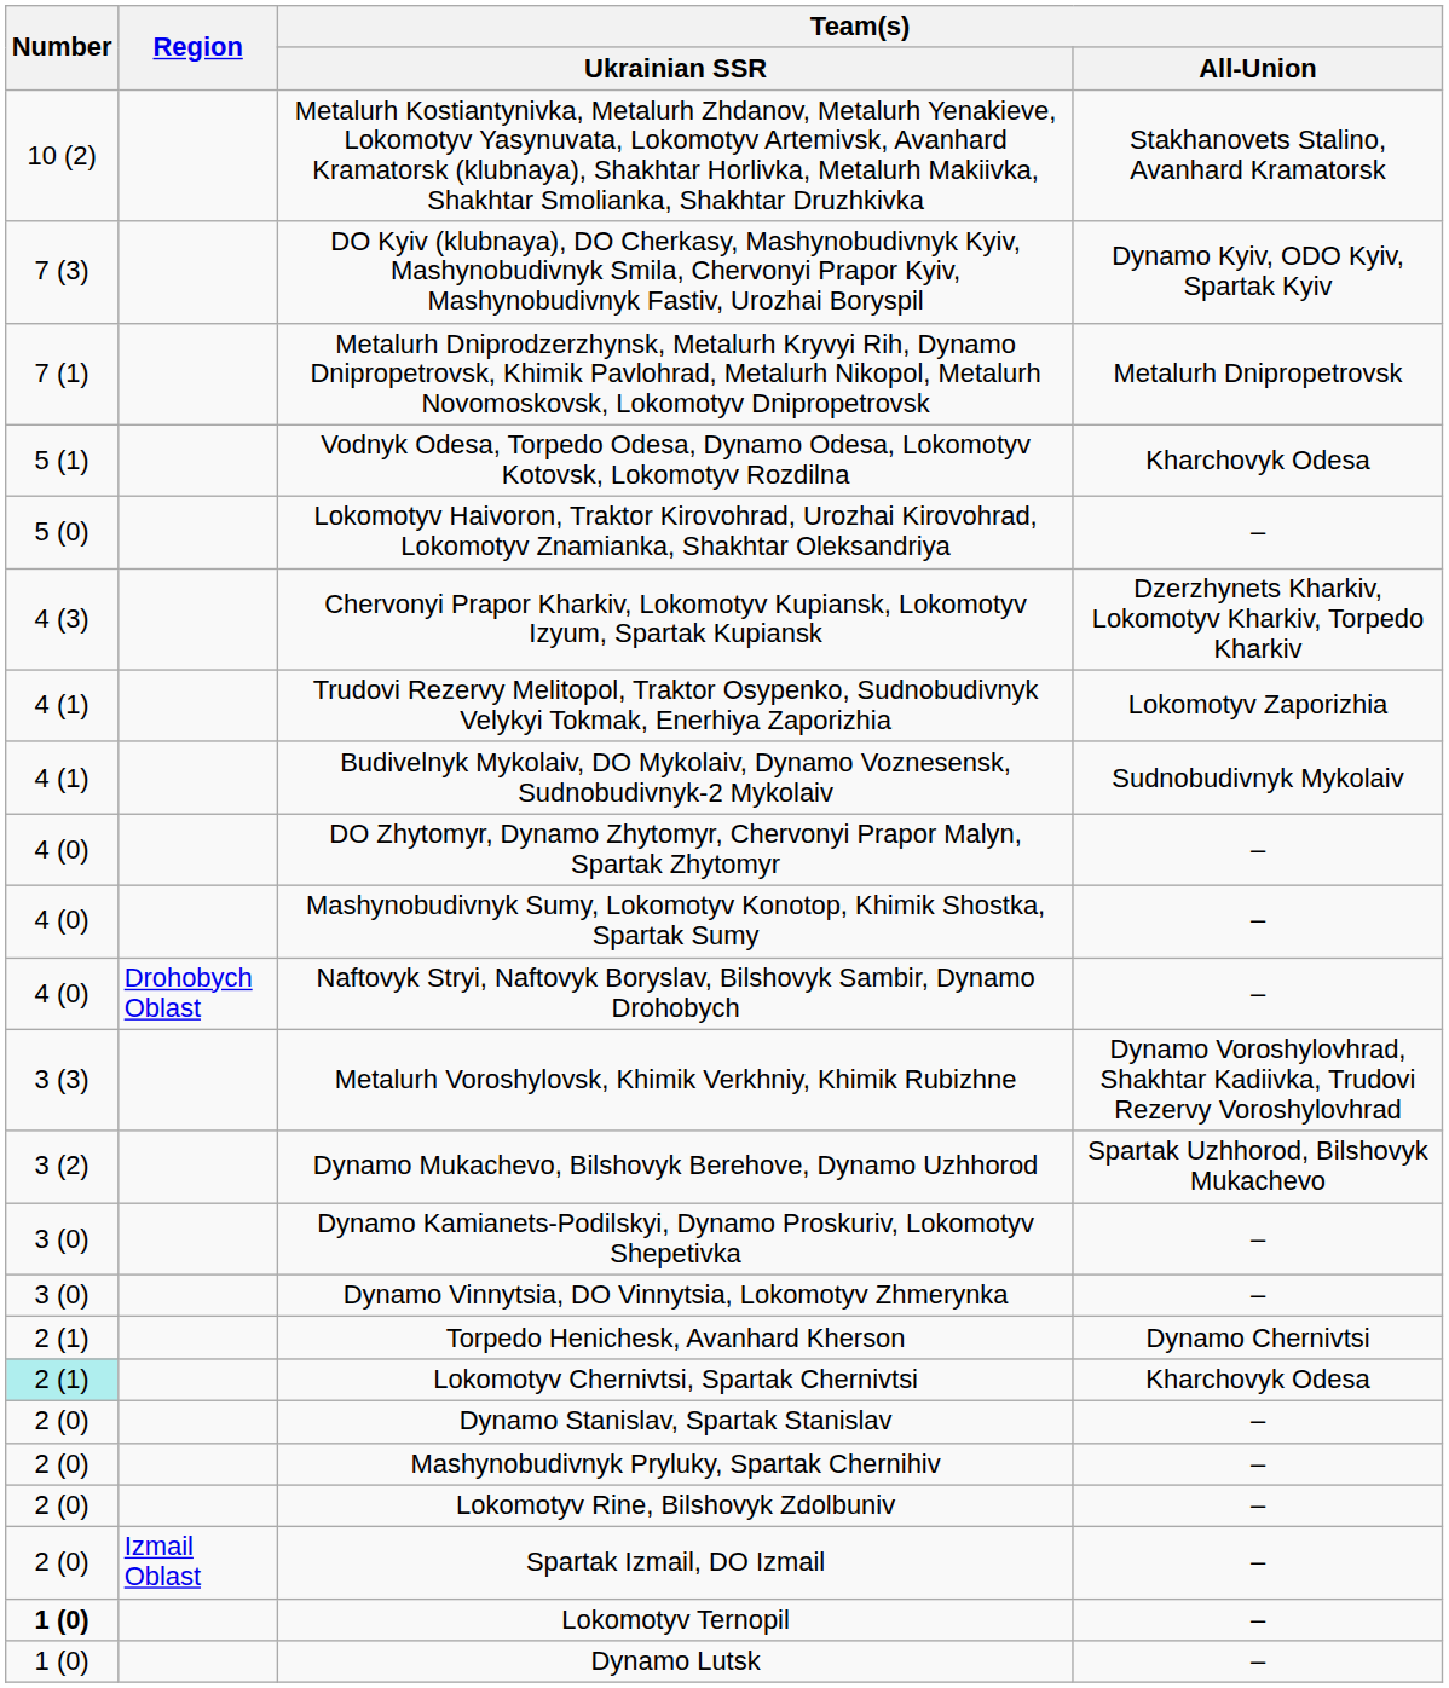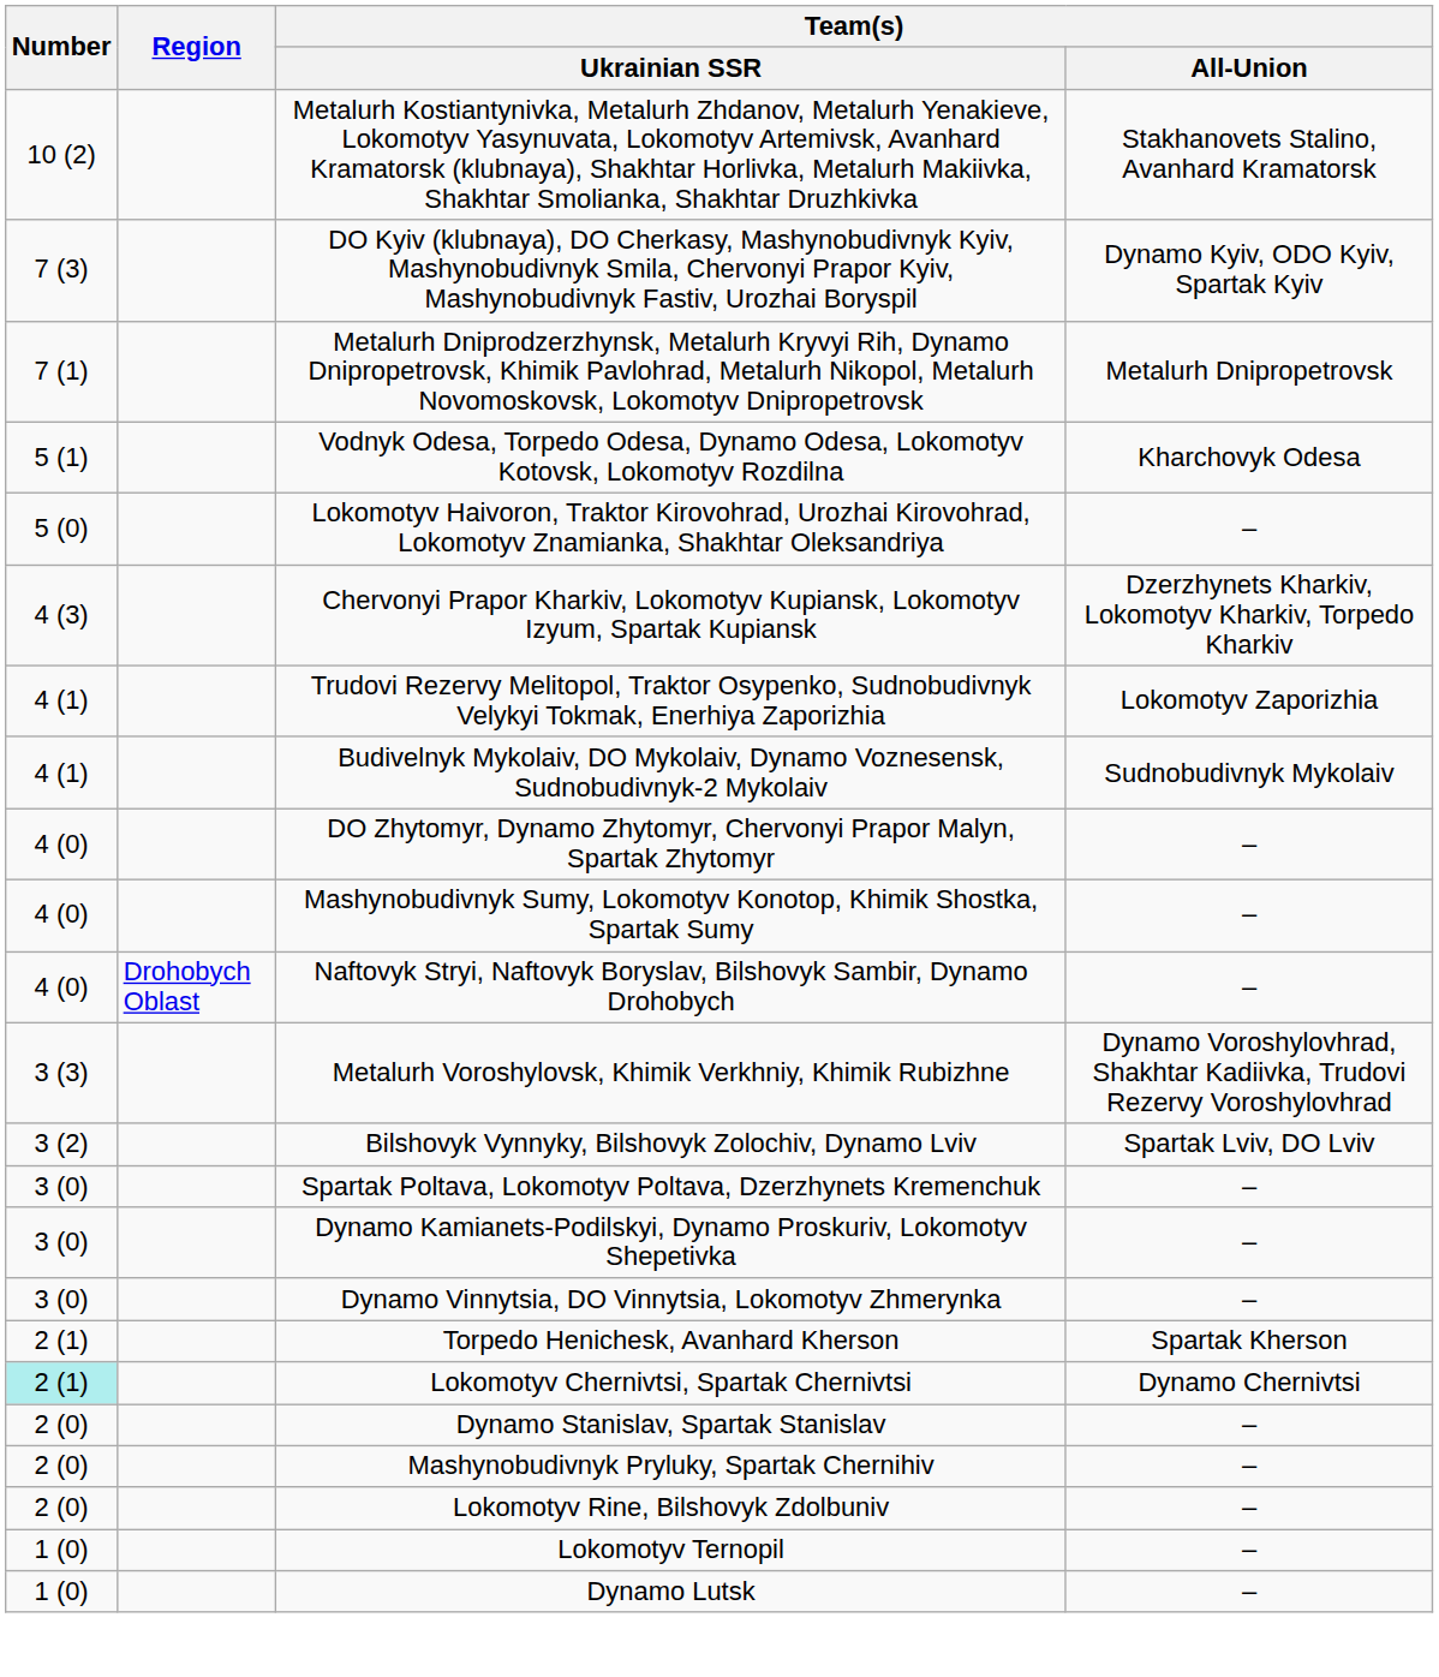- row: 3 (2) | Dynamo Mukachevo, Bilshovyk Berehove, Dynamo Uzhhorod | Spartak Uzhhorod, Bilshovyk Mukachevo
+ row: 3 (2) | Bilshovyk Vynnyky, Bilshovyk Zolochiv, Dynamo Lviv | Spartak Lviv, DO Lviv
+ row: 3 (0) | Spartak Poltava, Lokomotyv Poltava, Dzerzhynets Kremenchuk | –
Torpedo Henichesk, Avanhard Kherson | Team(s) / All-Union: Dynamo Chernivtsi -> Spartak Kherson
Lokomotyv Chernivtsi, Spartak Chernivtsi | Team(s) / All-Union: Kharchovyk Odesa -> Dynamo Chernivtsi
- row: 2 (0) | Izmail Oblast | Spartak Izmail, DO Izmail | –
Lokomotyv Ternopil | Number: bold -> normal
